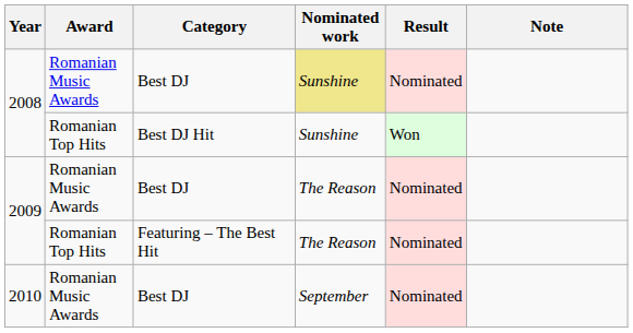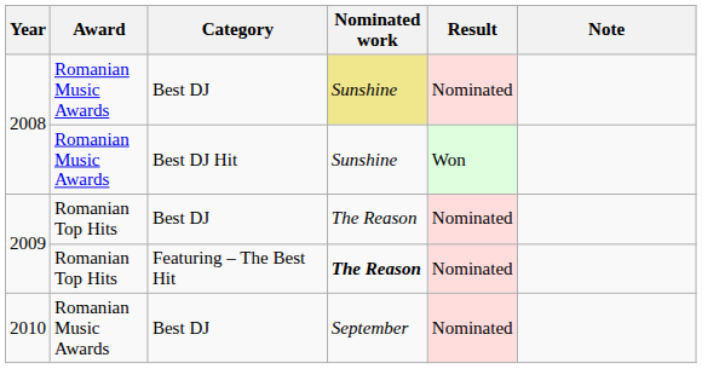2008 / Best DJ Hit | Award: Romanian Top Hits -> Romanian Music Awards
2009 / Best DJ | Award: Romanian Music Awards -> Romanian Top Hits
2009 / Featuring – The Best Hit | Nominated work: normal -> bold
